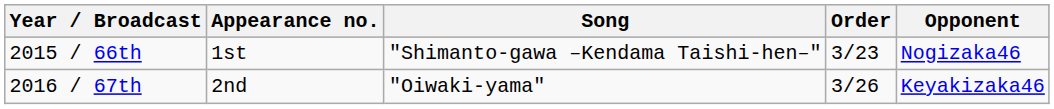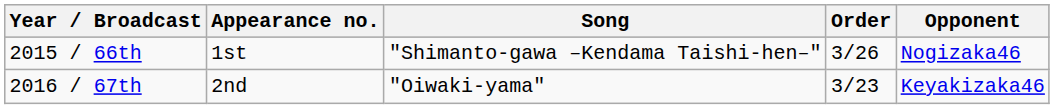2015 / 66th | Order: 3/23 -> 3/26
2016 / 67th | Order: 3/26 -> 3/23
